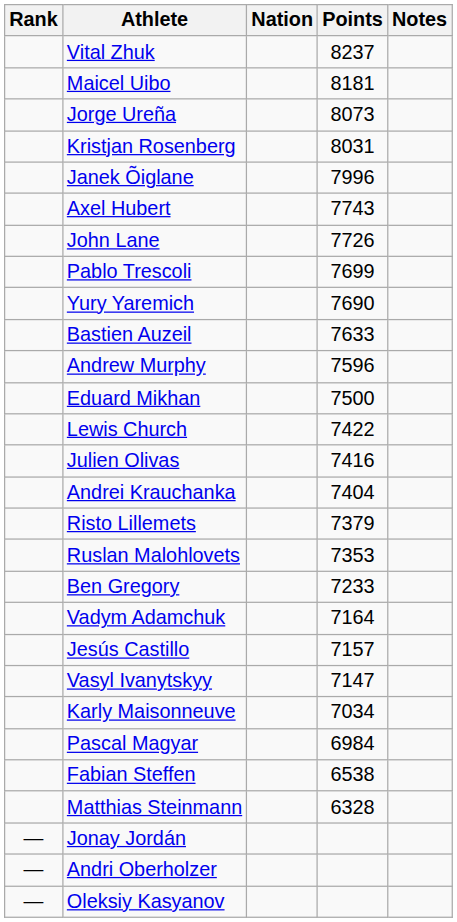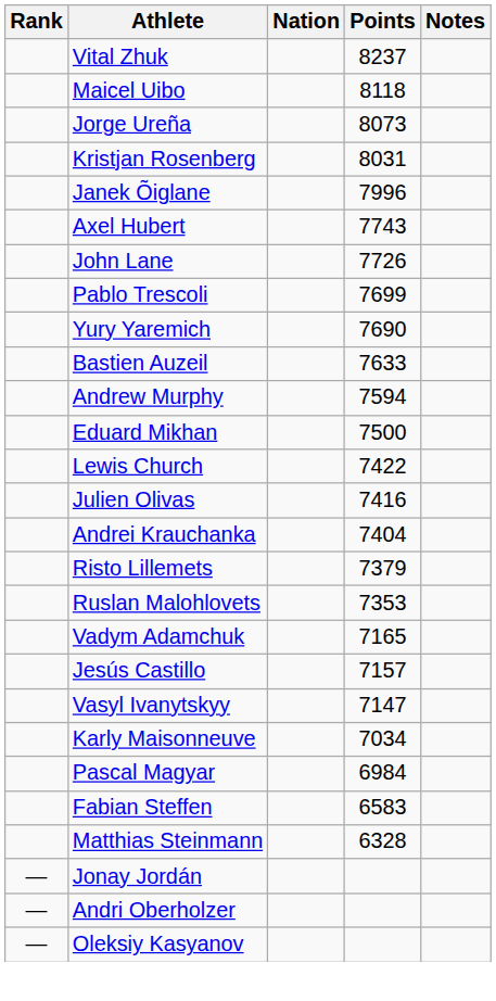Maicel Uibo | Points: 8181 -> 8118
Andrew Murphy | Points: 7596 -> 7594
- row: Ben Gregory | 7233
Vadym Adamchuk | Points: 7164 -> 7165
Fabian Steffen | Points: 6538 -> 6583
